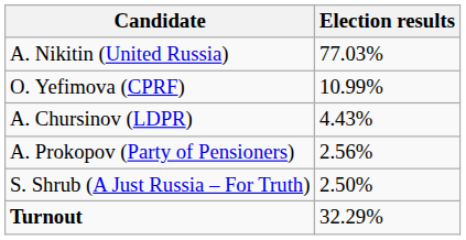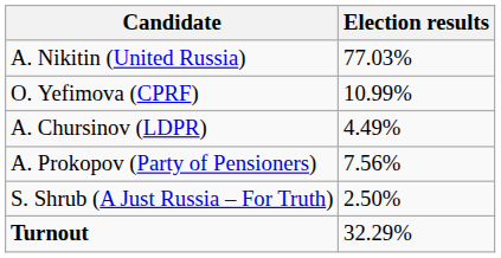A. Chursinov (LDPR) | Election results: 4.43% -> 4.49%
A. Prokopov (Party of Pensioners) | Election results: 2.56% -> 7.56%
